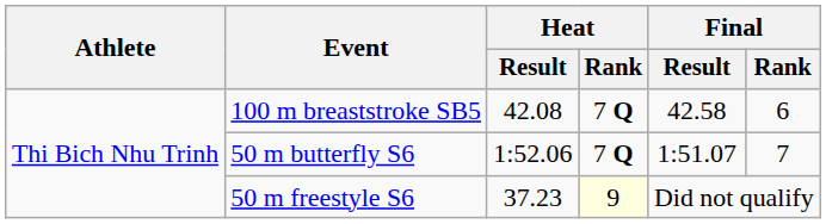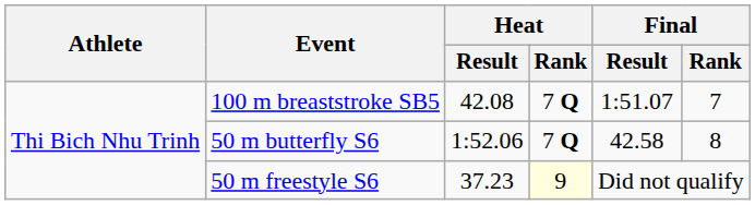100 m breaststroke SB5 | Final / Result: 42.58 -> 1:51.07
100 m breaststroke SB5 | Final / Rank: 6 -> 7
50 m butterfly S6 | Final / Result: 1:51.07 -> 42.58
50 m butterfly S6 | Final / Rank: 7 -> 8
